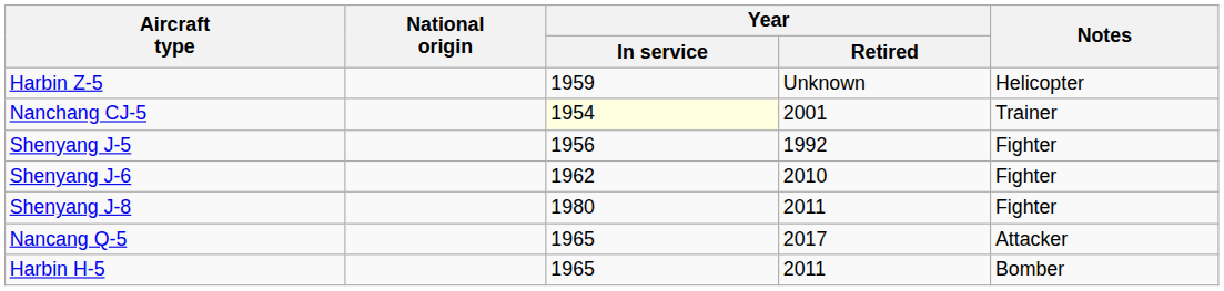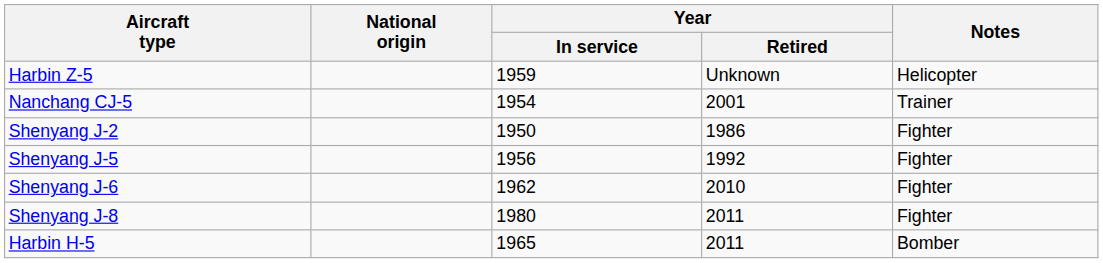Nanchang CJ-5 | Year / In service: lightyellow background -> no background
+ row: Shenyang J-2 | 1950 | 1986 | Fighter
- row: Nancang Q-5 | 1965 | 2017 | Attacker
